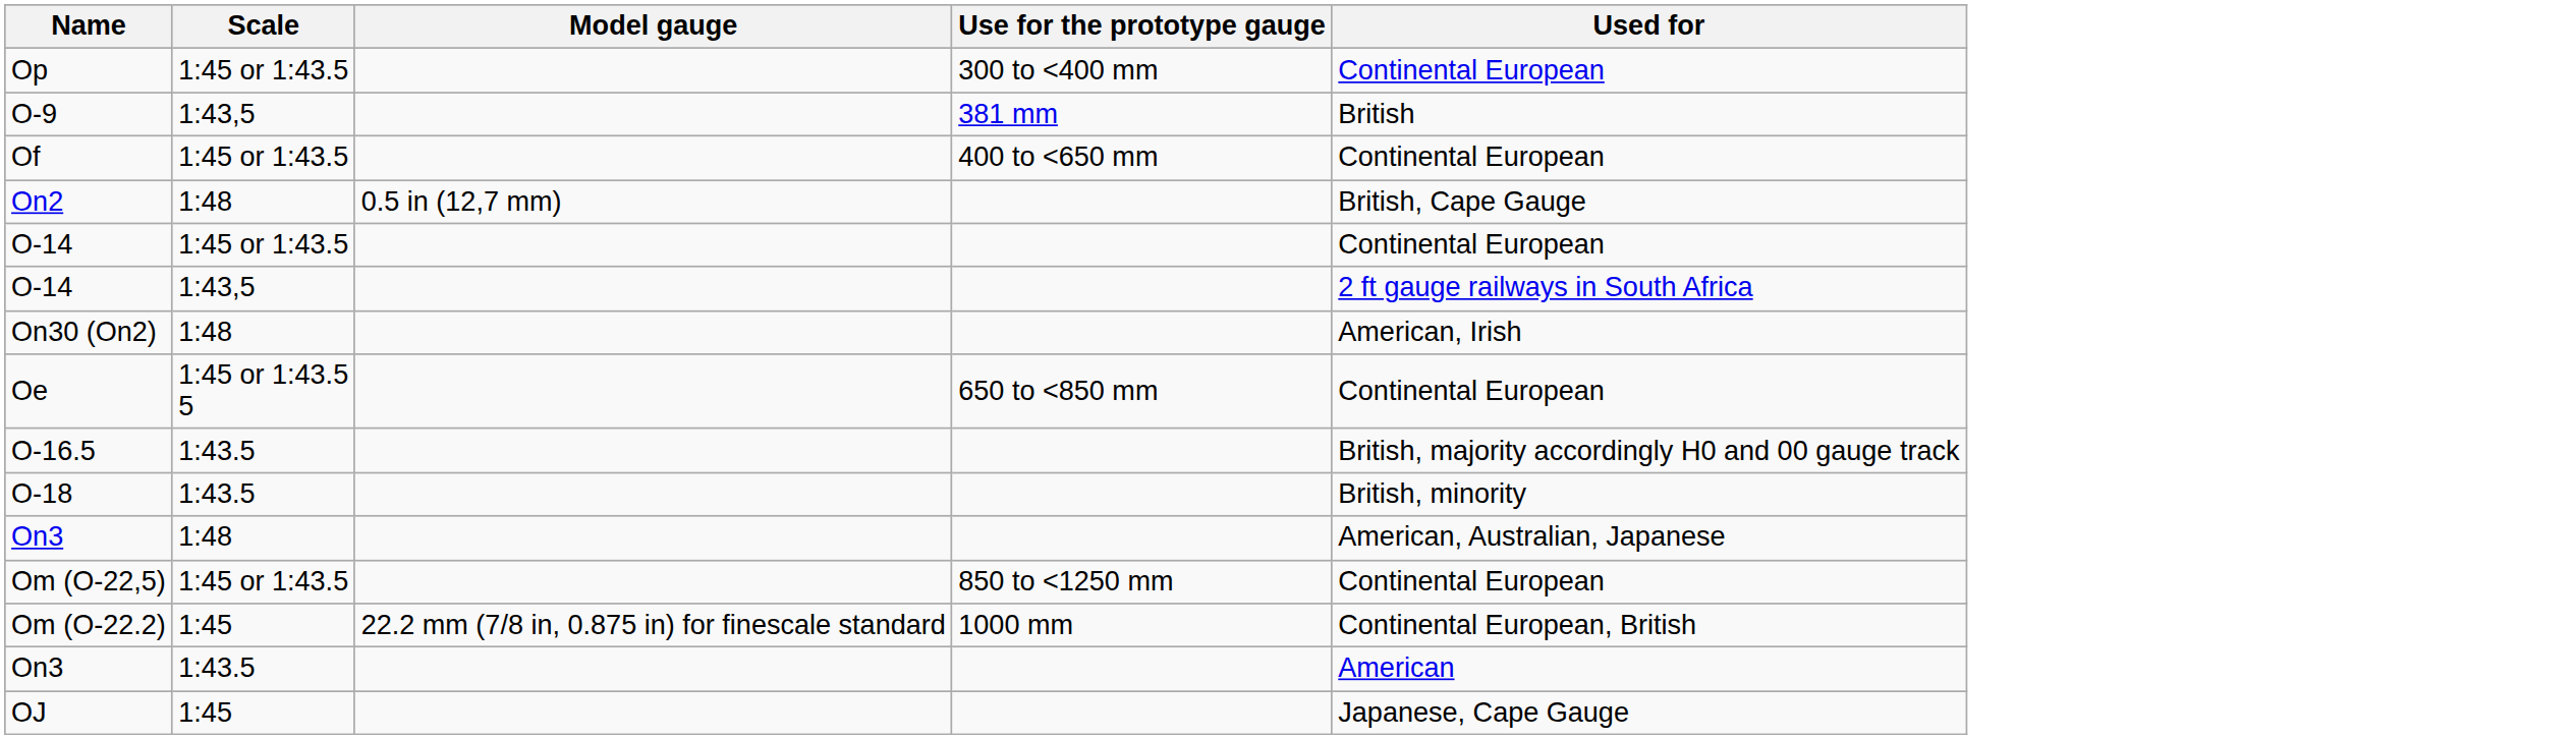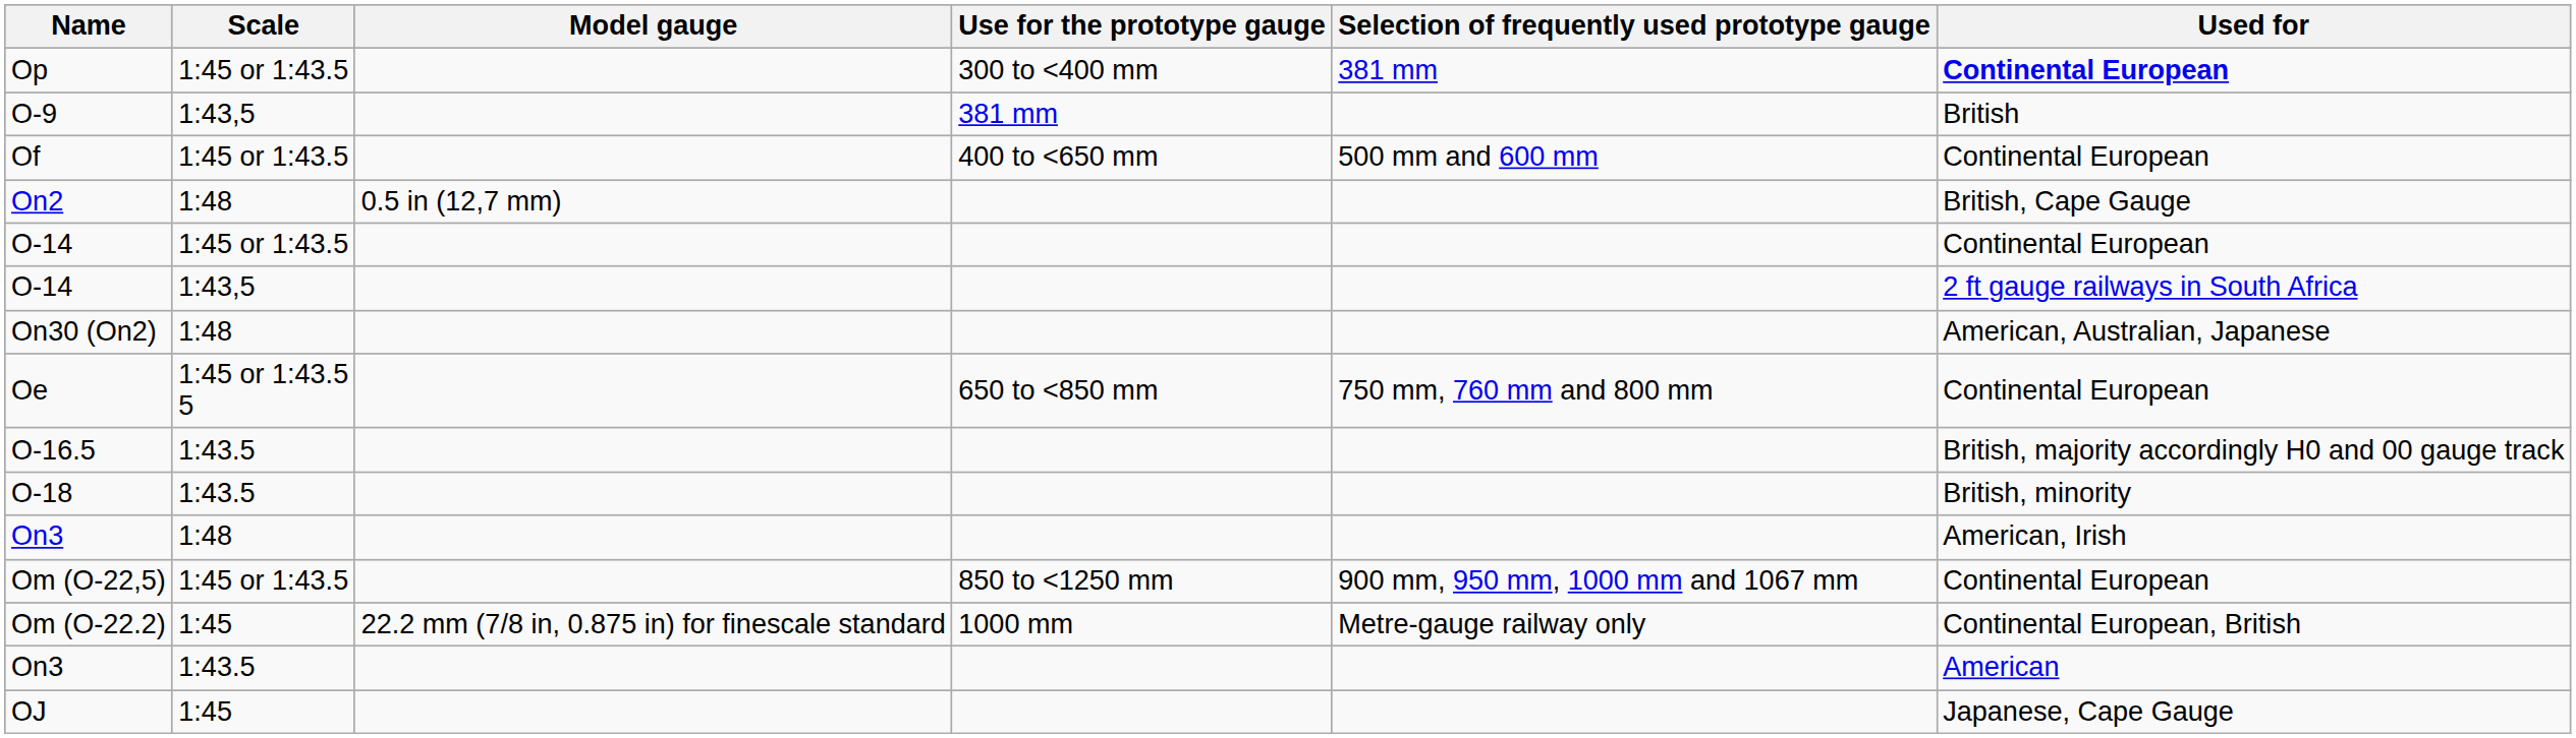+ column: Selection of frequently used prototype gauge | 381 mm | 500 mm and 600 mm | 750 mm, 760 mm and 800 mm | 900 mm, 950 mm, 1000 mm and 1067 mm | Metre-gauge railway only
Op | Used for: normal -> bold
On30 (On2) | Used for: American, Irish -> American, Australian, Japanese
On3 / 1:48 | Used for: American, Australian, Japanese -> American, Irish
